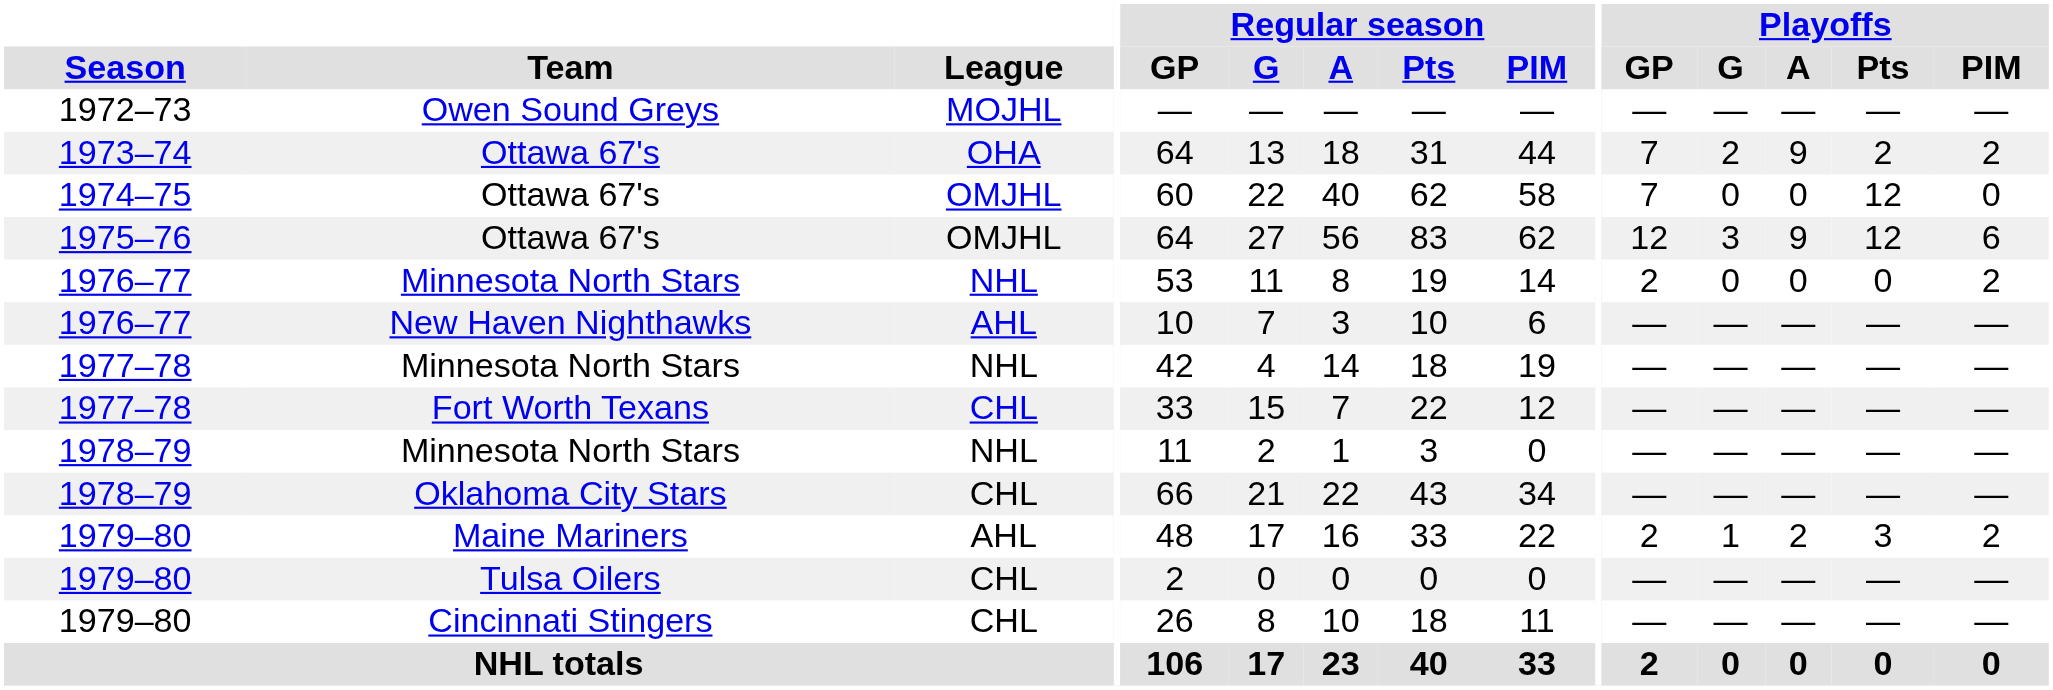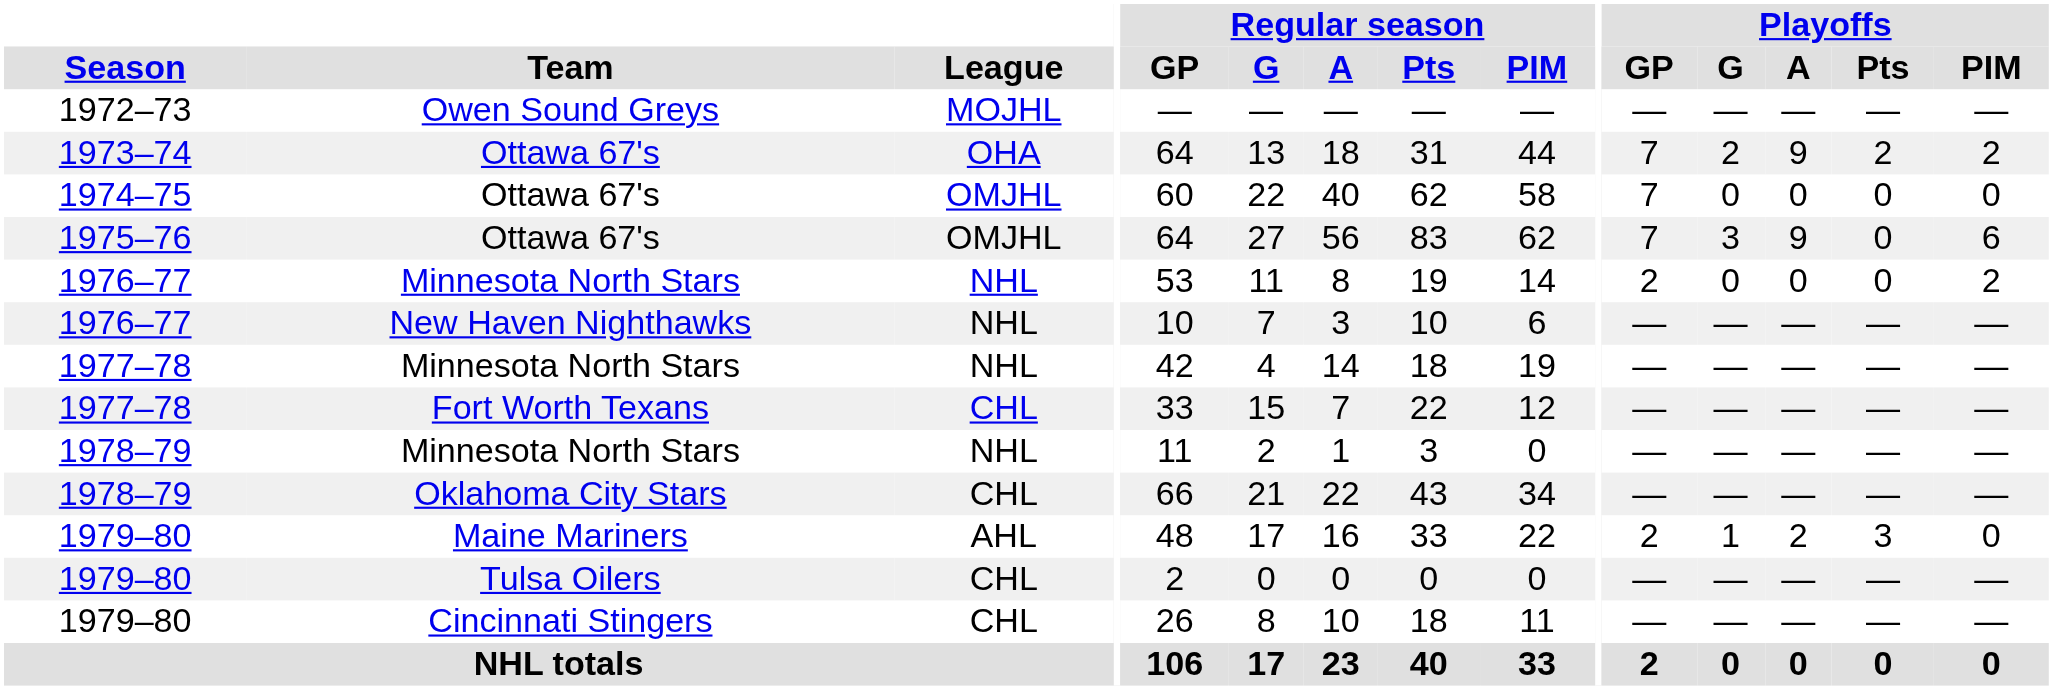1974–75 / Ottawa 67's | Playoffs / Pts: 12 -> 0
1975–76 / Ottawa 67's | Playoffs / GP: 12 -> 7
1975–76 / Ottawa 67's | Playoffs / Pts: 12 -> 0
New Haven Nighthawks | League: AHL -> NHL
Maine Mariners | Playoffs / PIM: 2 -> 0
